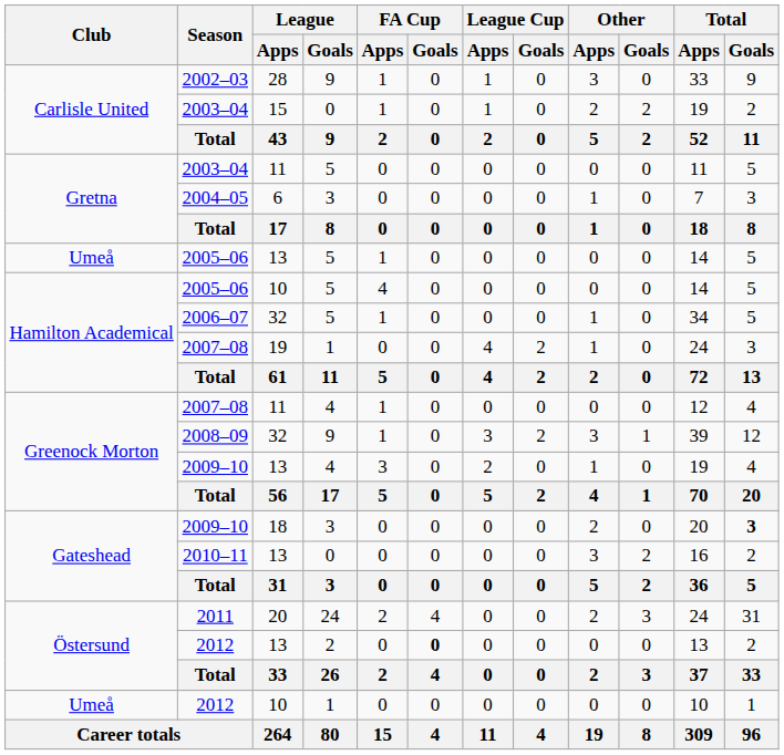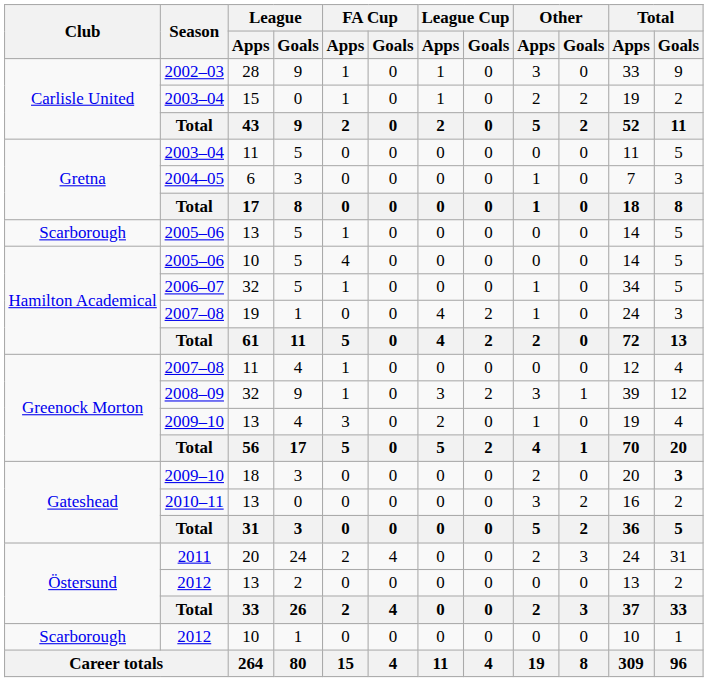2005–06 / 13 | Club: Umeå -> Scarborough
2012 / 13 | FA Cup / Goals: bold -> normal
2012 / 10 | Club: Umeå -> Scarborough
